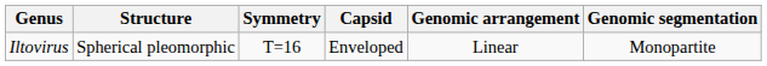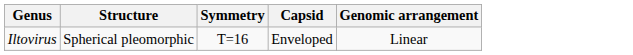- column: Genomic segmentation | Monopartite
